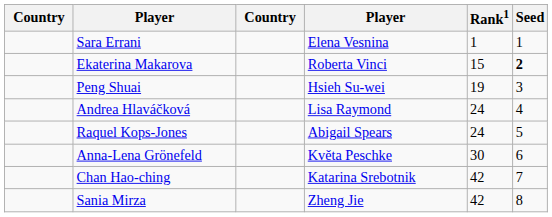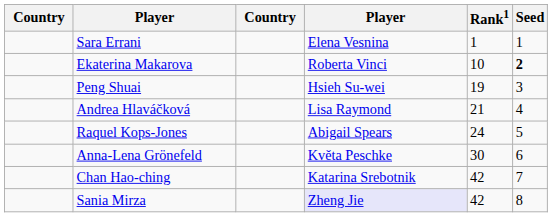Ekaterina Makarova | Rank1: 15 -> 10
Andrea Hlaváčková | Rank1: 24 -> 21
Sania Mirza | column 4: no background -> lavender background
